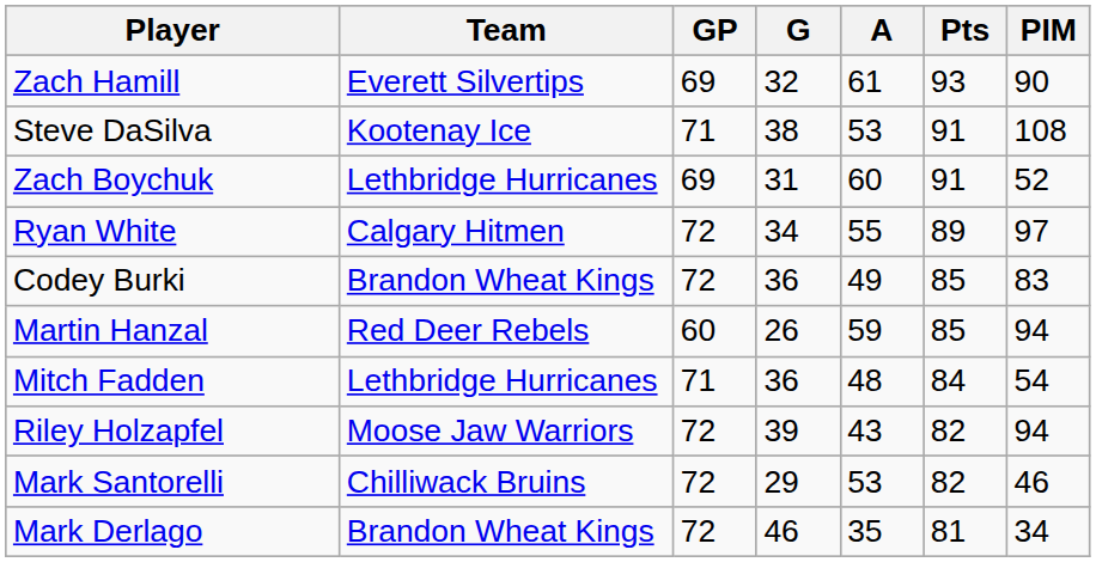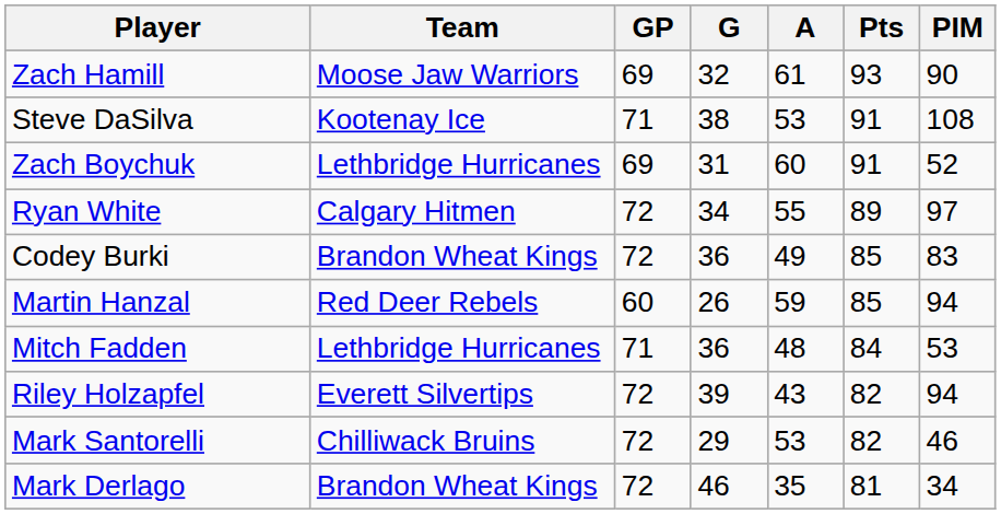Zach Hamill | Team: Everett Silvertips -> Moose Jaw Warriors
Mitch Fadden | PIM: 54 -> 53
Riley Holzapfel | Team: Moose Jaw Warriors -> Everett Silvertips
